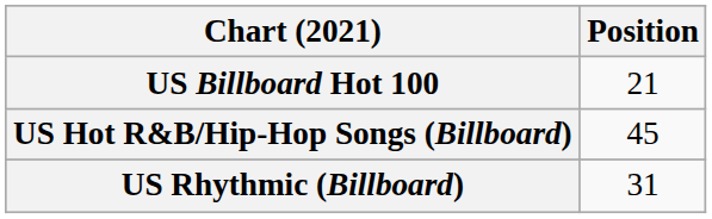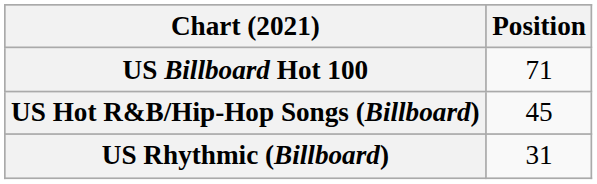US Billboard Hot 100 | Position: 21 -> 71
